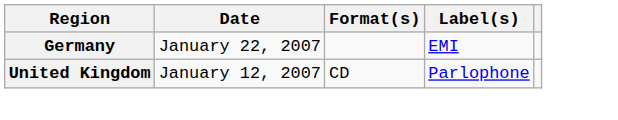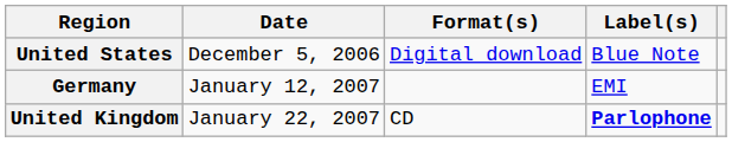+ row: United States | December 5, 2006 | Digital download | Blue Note
Germany | Date: January 22, 2007 -> January 12, 2007
United Kingdom | Date: January 12, 2007 -> January 22, 2007
United Kingdom | Label(s): normal -> bold
